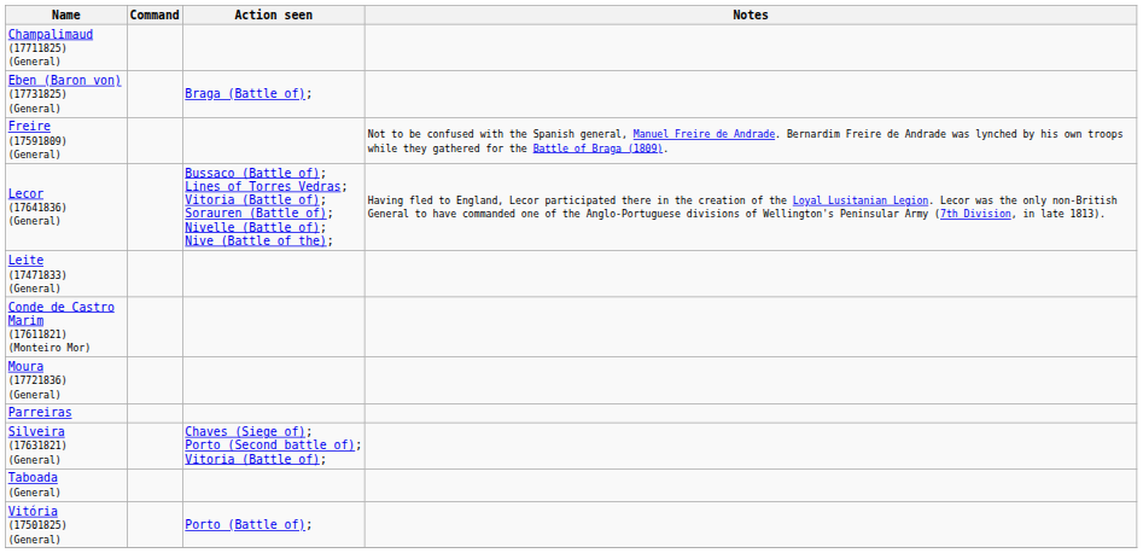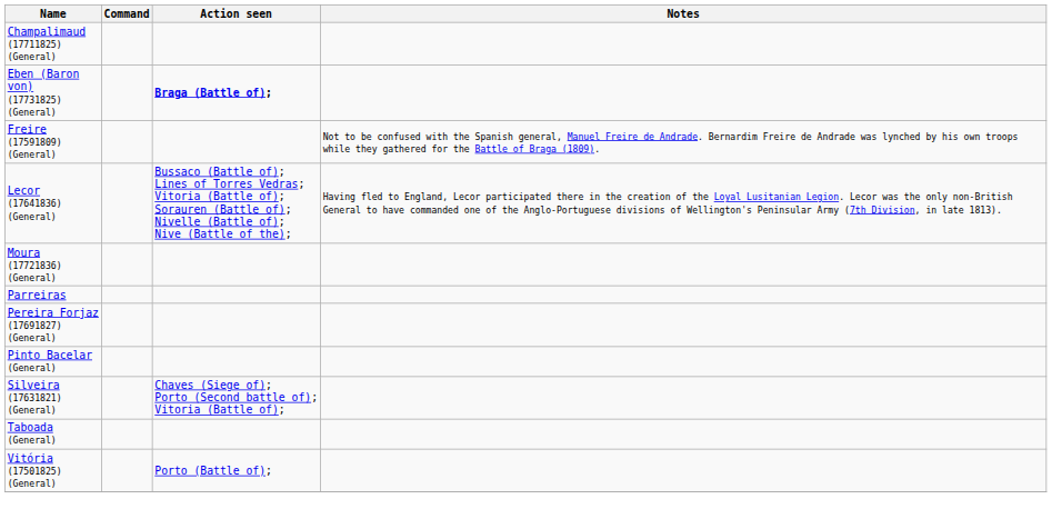Eben (Baron von) (17731825) (General) | Action seen: normal -> bold
- row: Leite (17471833) (General)
- row: Conde de Castro Marim (17611821) (Monteiro Mor)
+ row: Pereira Forjaz (17691827)(General)
+ row: Pinto Bacelar (General)
